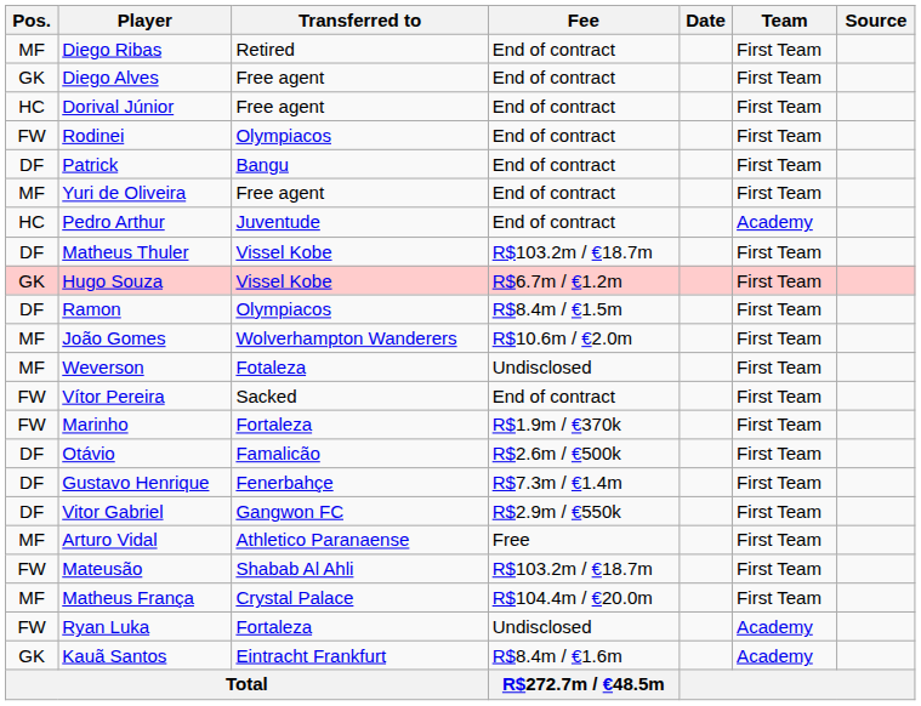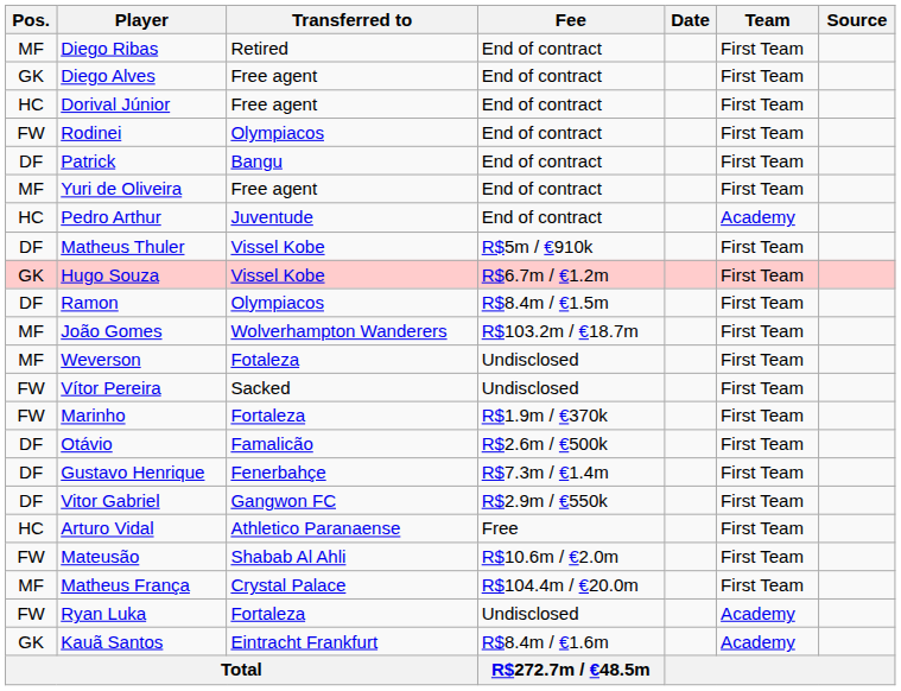Matheus Thuler | Fee: R$103.2m / €18.7m -> R$5m / €910k
João Gomes | Fee: R$10.6m / €2.0m -> R$103.2m / €18.7m
Vítor Pereira | Fee: End of contract -> Undisclosed
Arturo Vidal | Pos.: MF -> HC
Mateusão | Fee: R$103.2m / €18.7m -> R$10.6m / €2.0m
